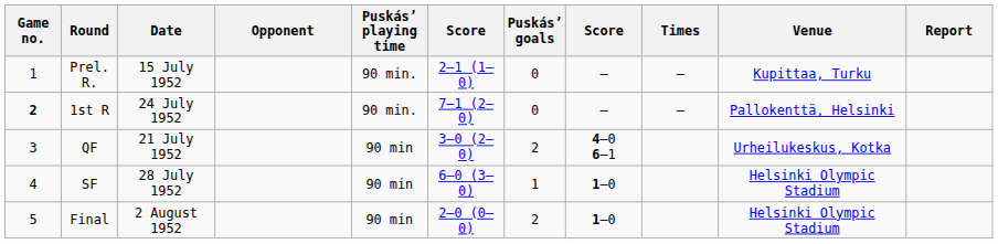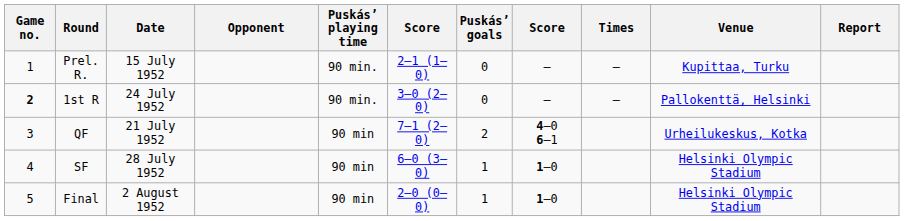1st R | column 6: 7–1 (2–0) -> 3–0 (2–0)
QF | column 6: 3–0 (2–0) -> 7–1 (2–0)
Final | Puskás’ goals: 2 -> 1
